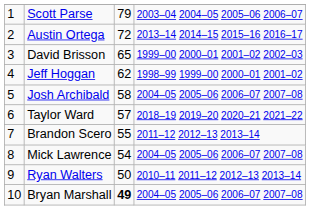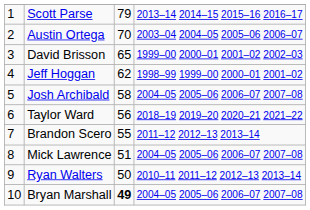Scott Parse | column 4: 2003–04 2004–05 2005–06 2006–07 -> 2013–14 2014–15 2015–16 2016–17
Austin Ortega | column 3: 72 -> 70
Austin Ortega | column 4: 2013–14 2014–15 2015–16 2016–17 -> 2003–04 2004–05 2005–06 2006–07
Taylor Ward | column 3: 57 -> 56
Mick Lawrence | column 3: 54 -> 51
